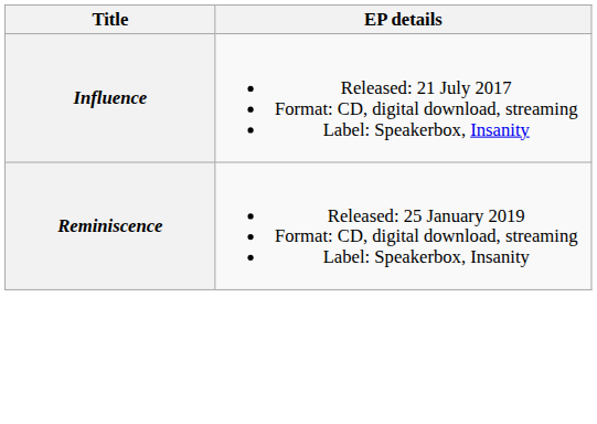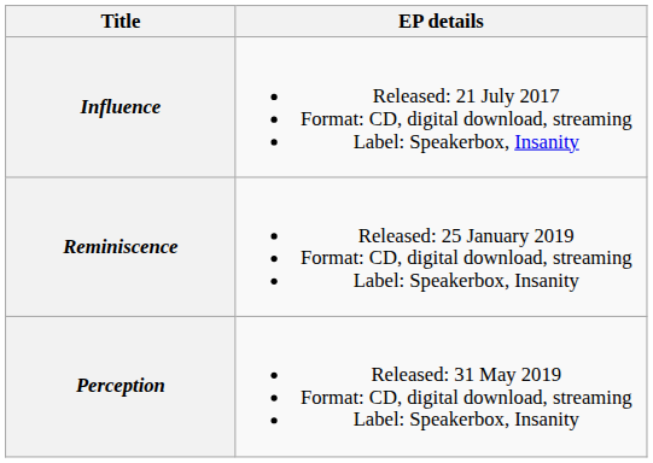+ row: Perception | Released: 31 May 2019 Format: CD, digital download, streaming Label: Speakerbox, Insanity
